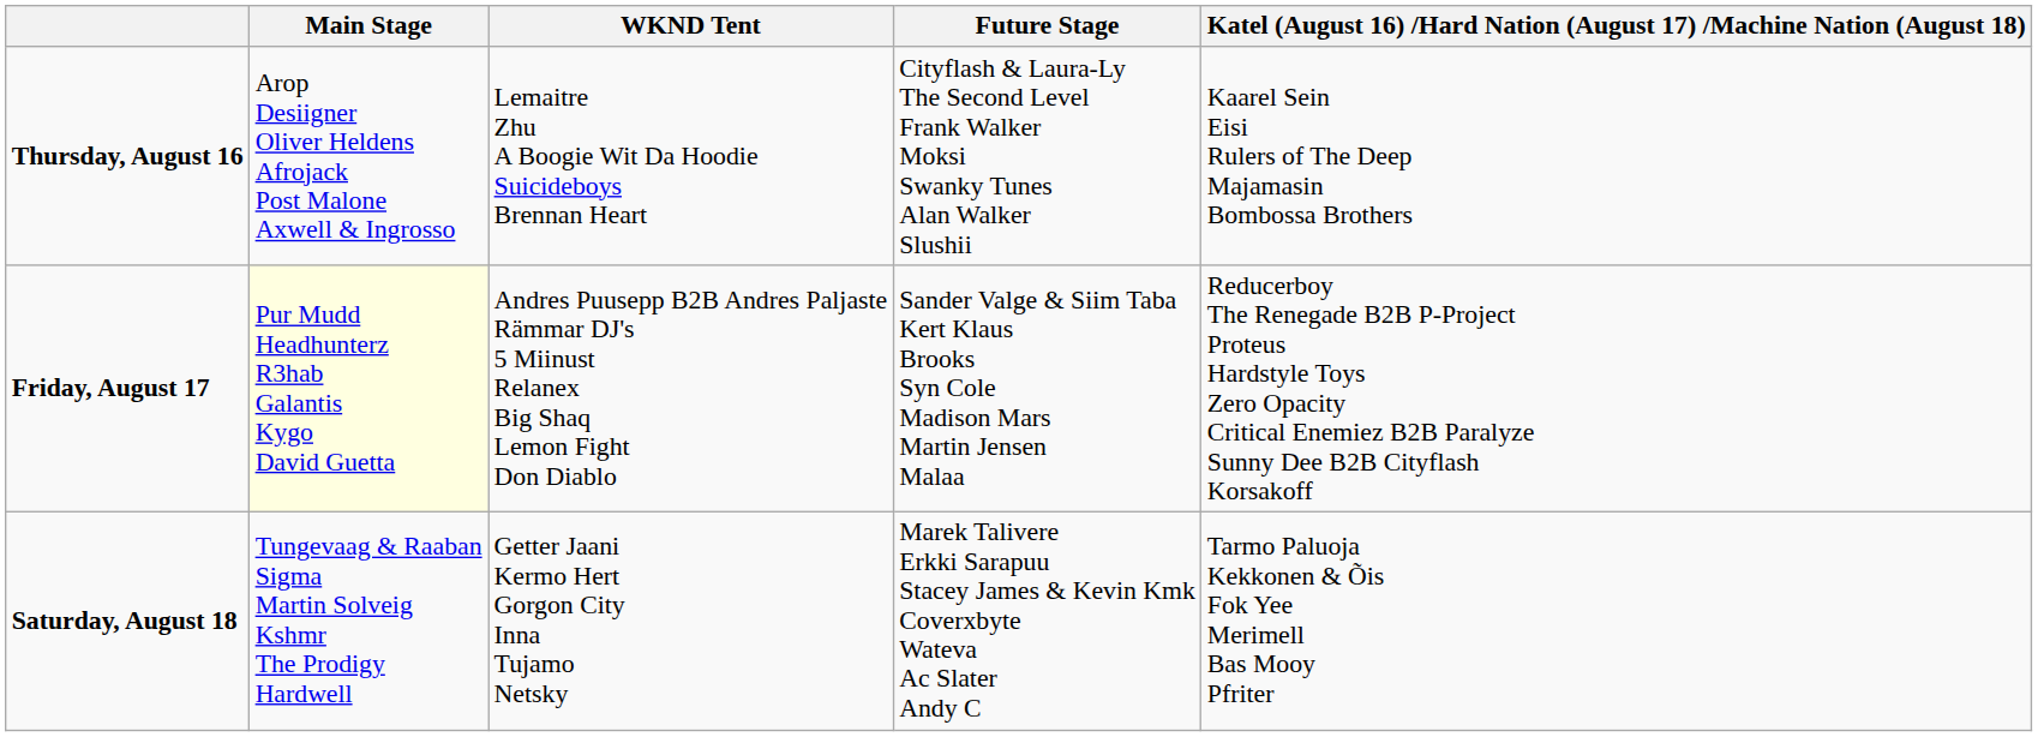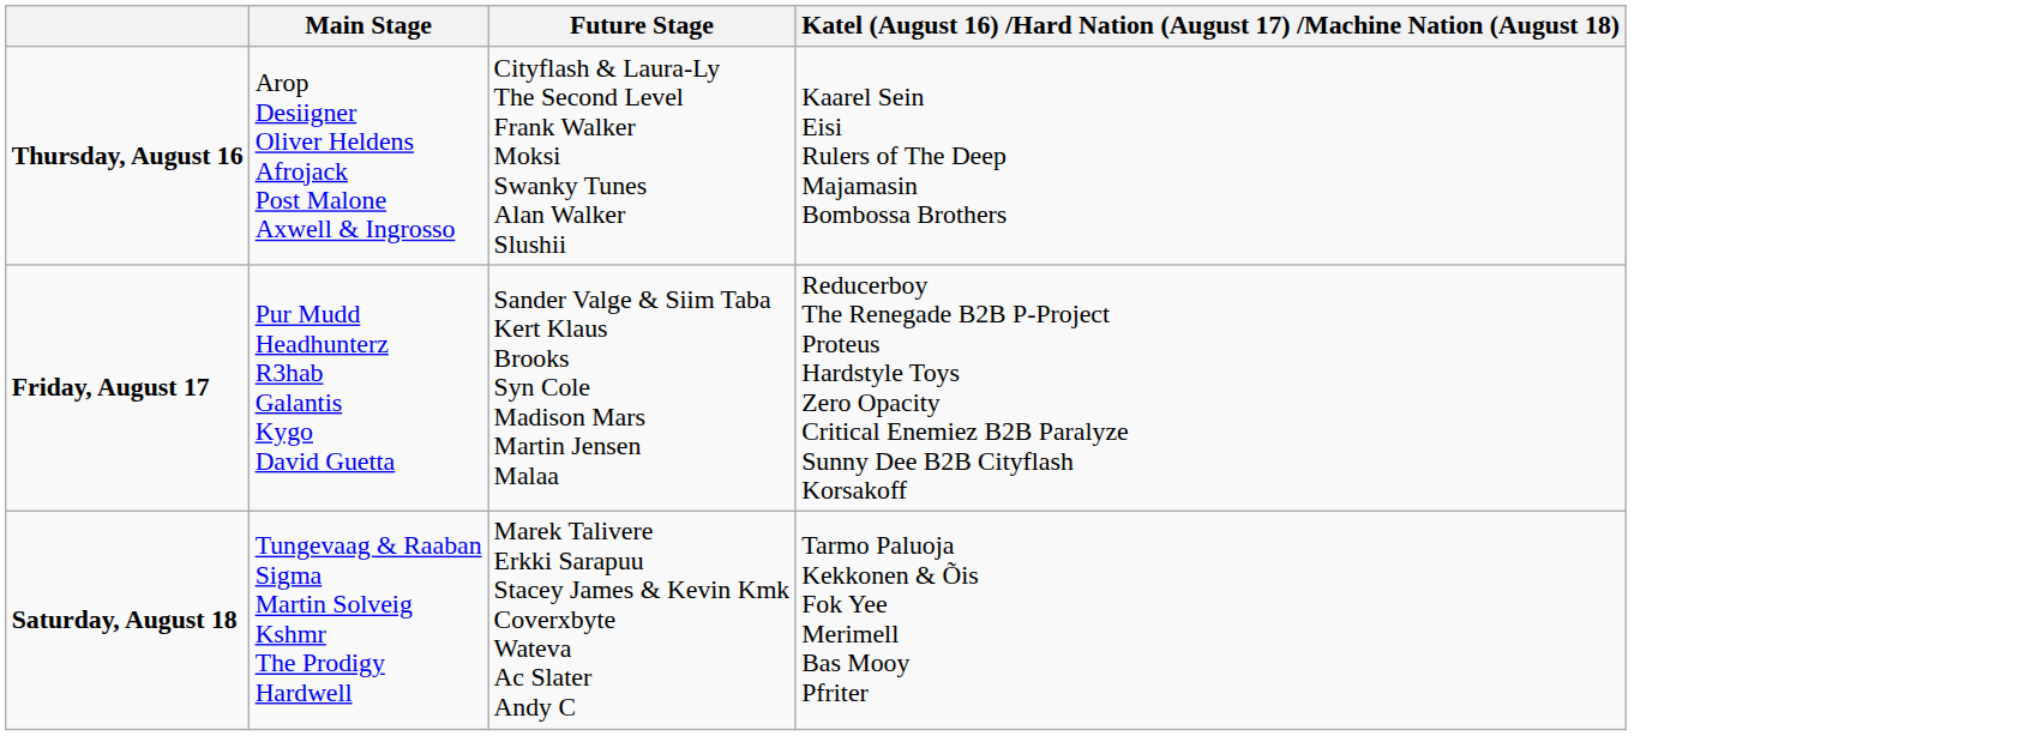- column: WKND Tent | Lemaitre Zhu A Boogie Wit Da Hoodie Suicideboys Brennan Heart | Andres Puusepp B2B Andres Paljaste Rämmar DJ's 5 Miinust Relanex Big Shaq Lemon Fight Don Diablo | Getter Jaani Kermo Hert Gorgon City Inna Tujamo Netsky
Friday, August 17 | Main Stage: lightyellow background -> no background
